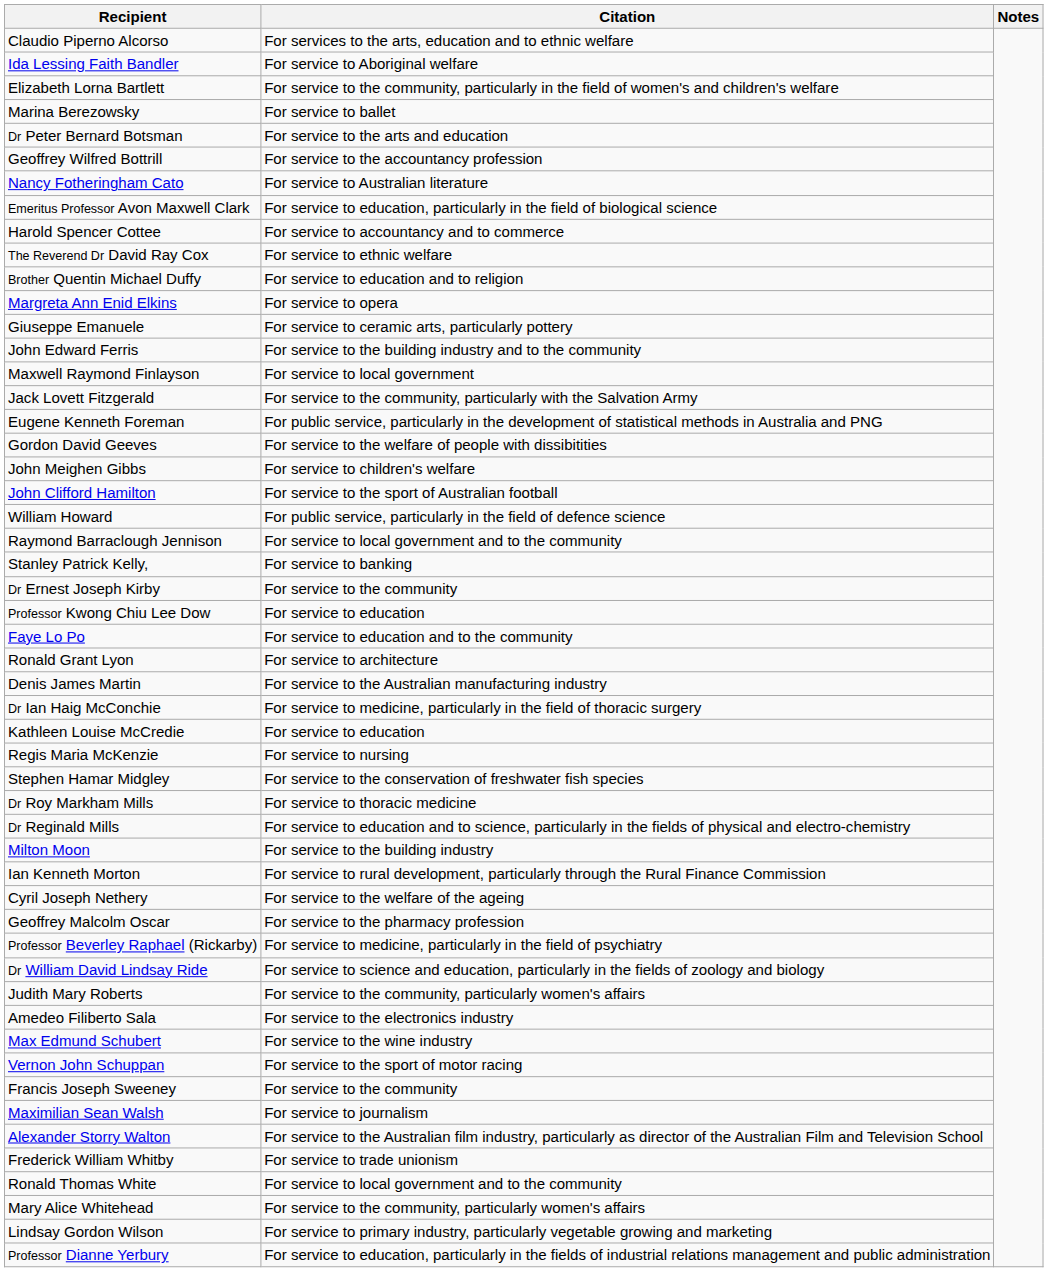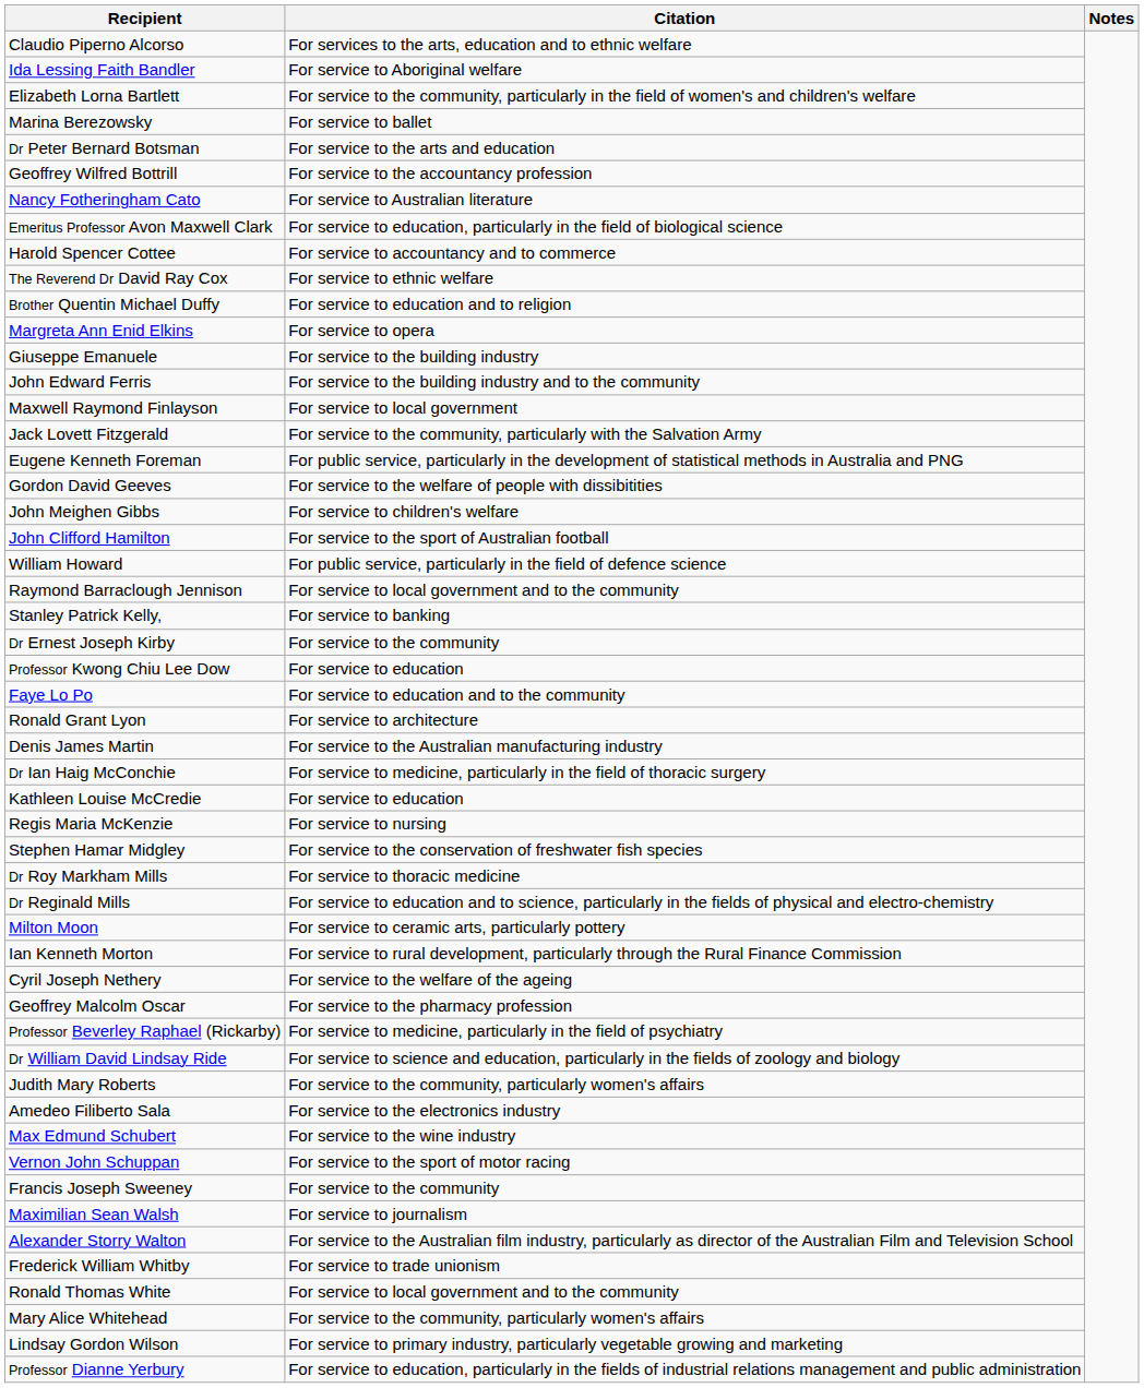Giuseppe Emanuele | Citation: For service to ceramic arts, particularly pottery -> For service to the building industry
Milton Moon | Citation: For service to the building industry -> For service to ceramic arts, particularly pottery
